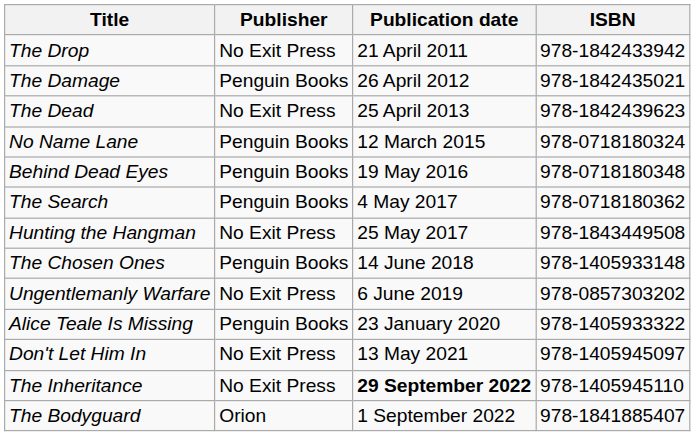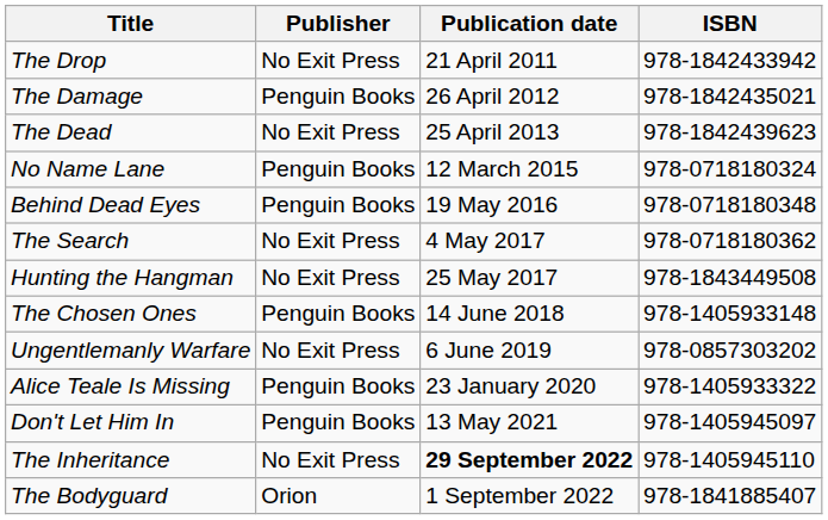The Search | Publisher: Penguin Books -> No Exit Press
Don't Let Him In | Publisher: No Exit Press -> Penguin Books
